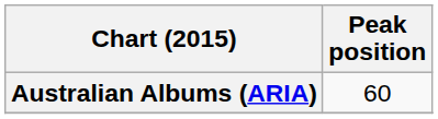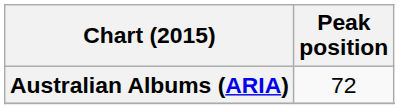Australian Albums (ARIA) | Peak position: 60 -> 72
